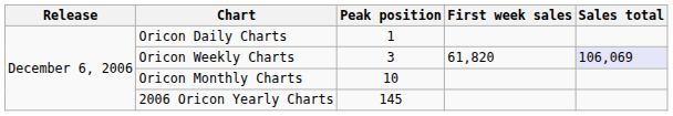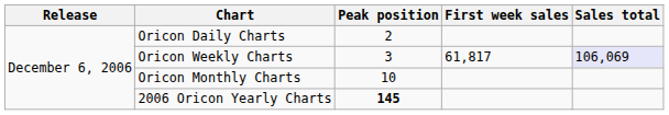Oricon Daily Charts | Peak position: 1 -> 2
Oricon Weekly Charts | First week sales: 61,820 -> 61,817
2006 Oricon Yearly Charts | Peak position: normal -> bold
